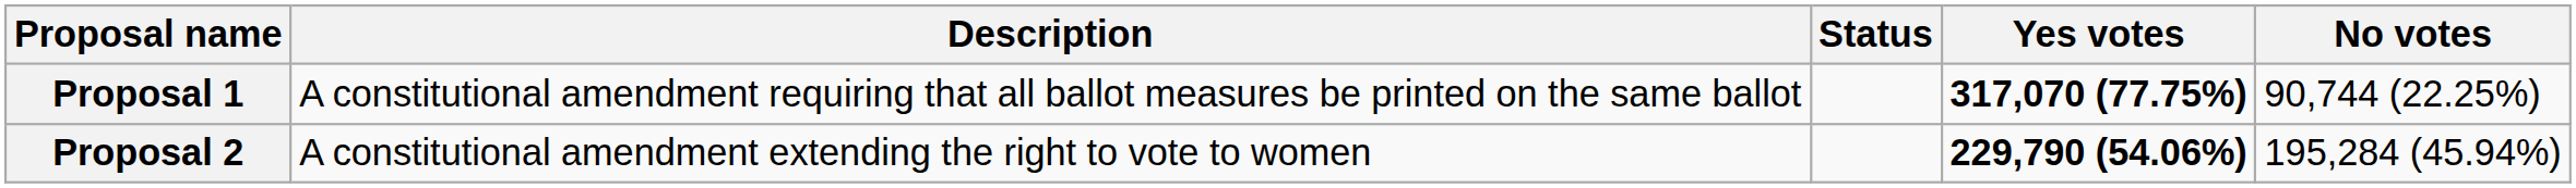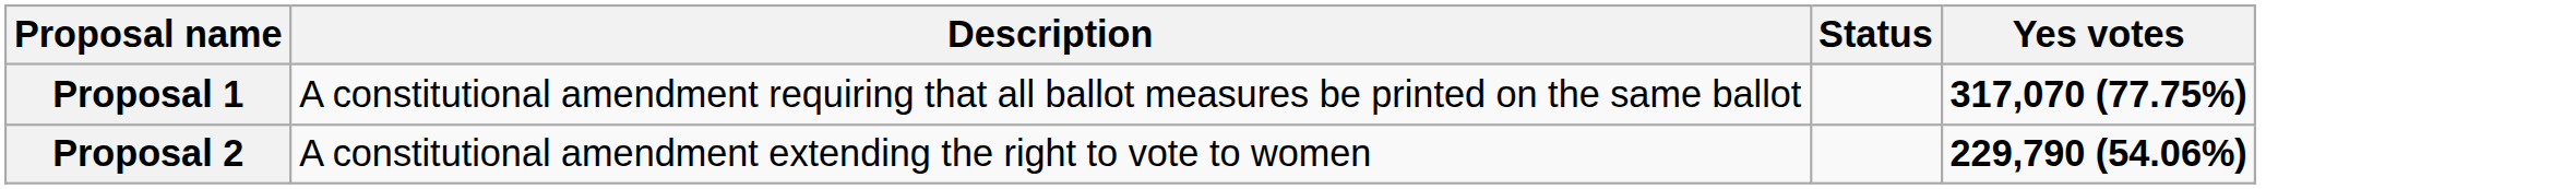- column: No votes | 90,744 (22.25%) | 195,284 (45.94%)
